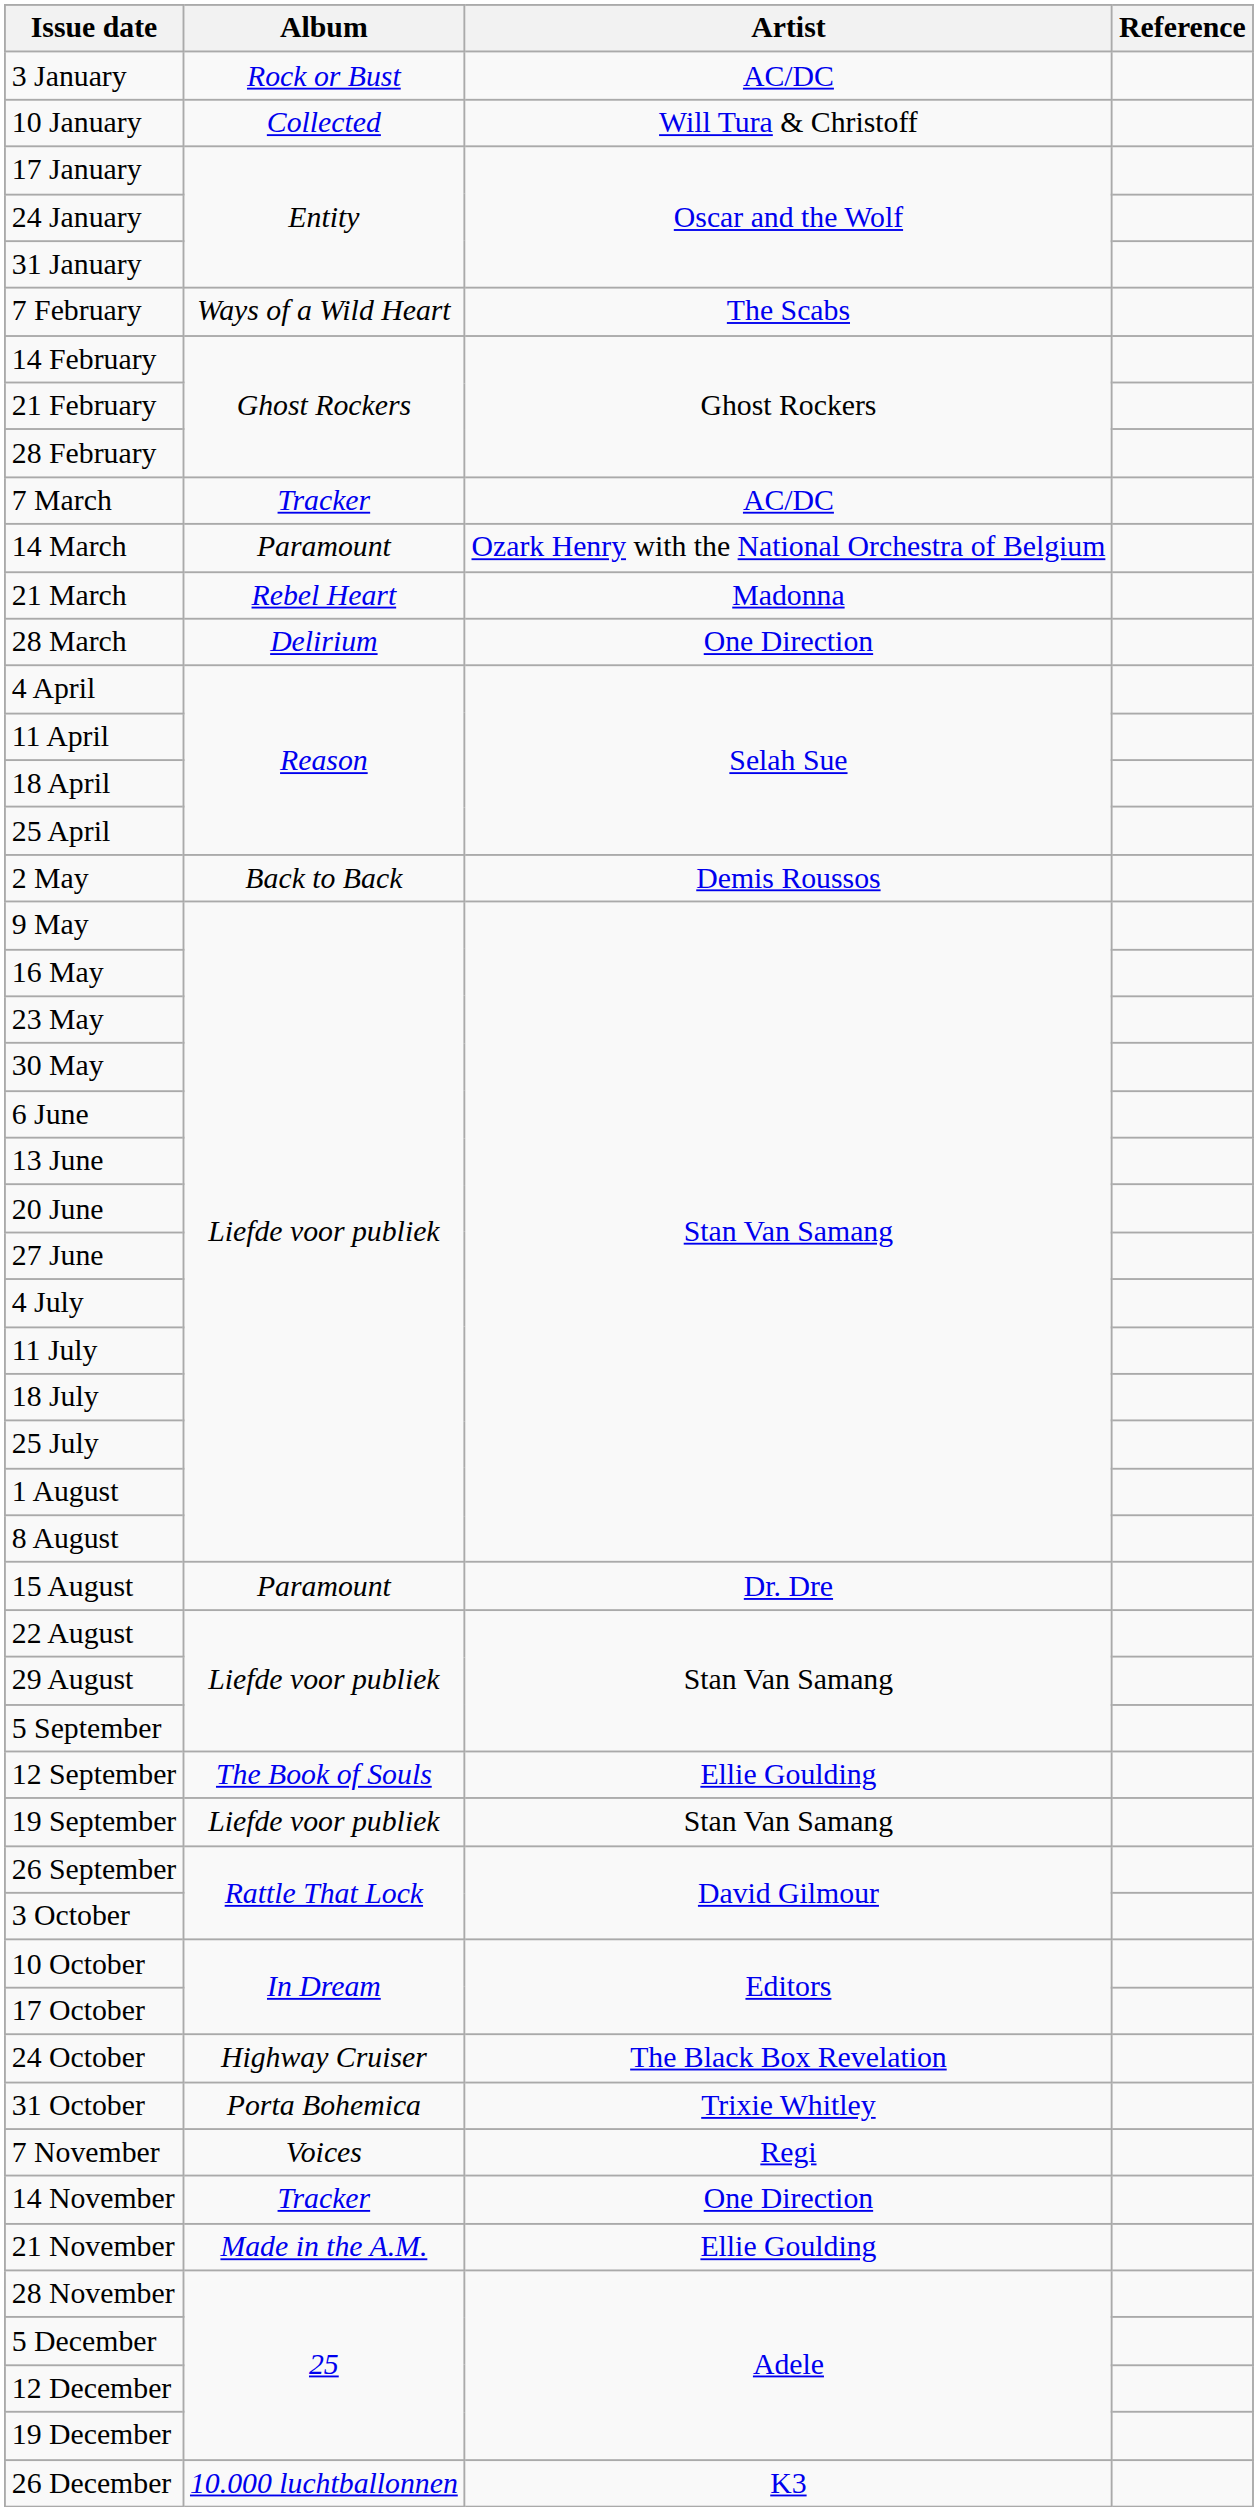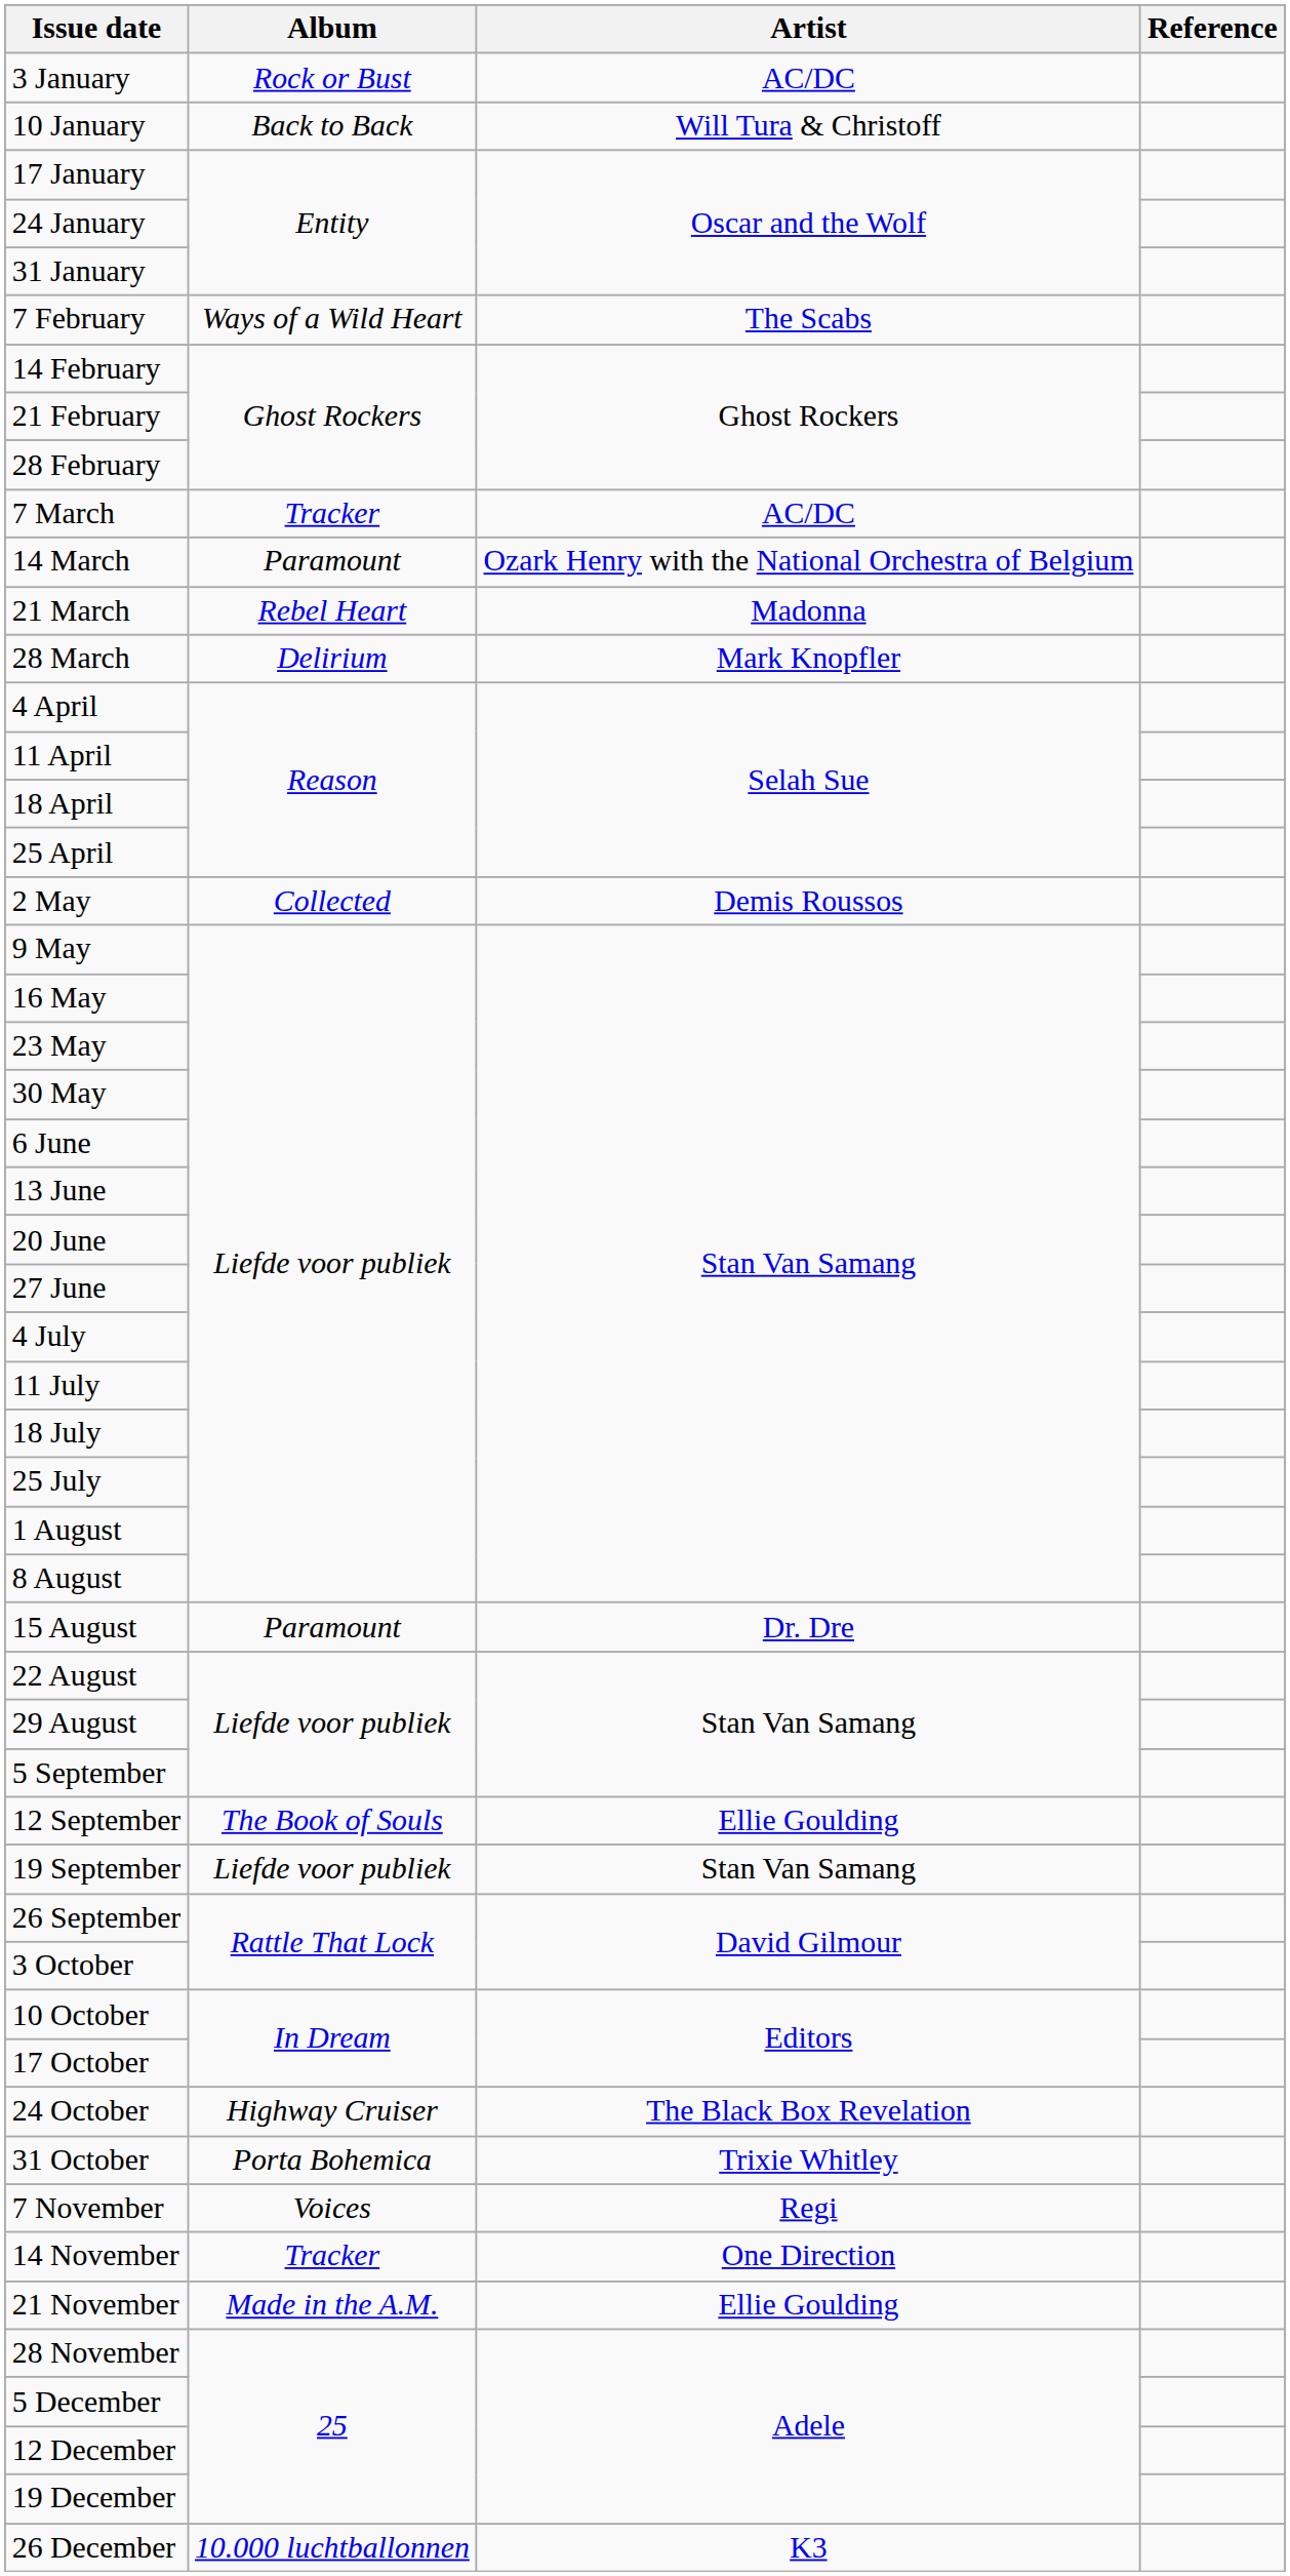10 January | Album: Collected -> Back to Back
28 March | Artist: One Direction -> Mark Knopfler
2 May | Album: Back to Back -> Collected
